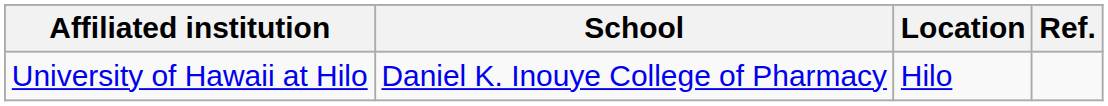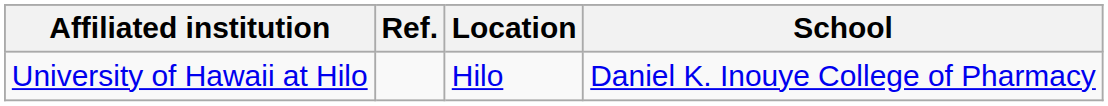columns swapped: School <-> Ref.
